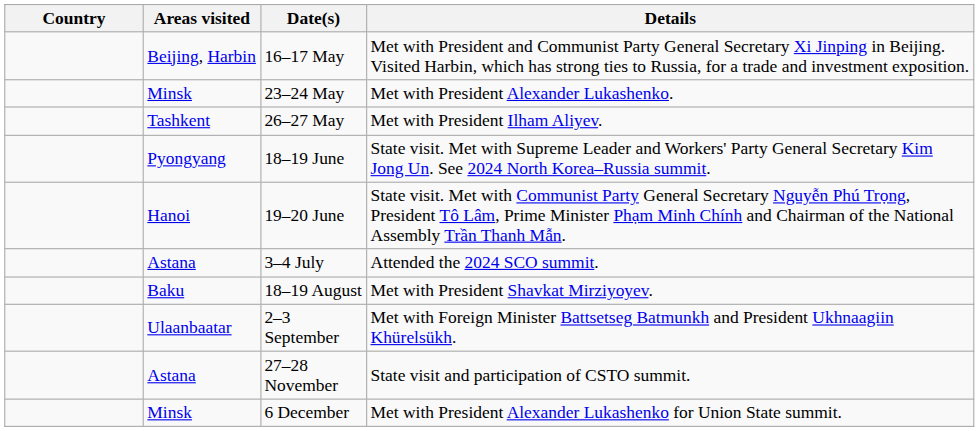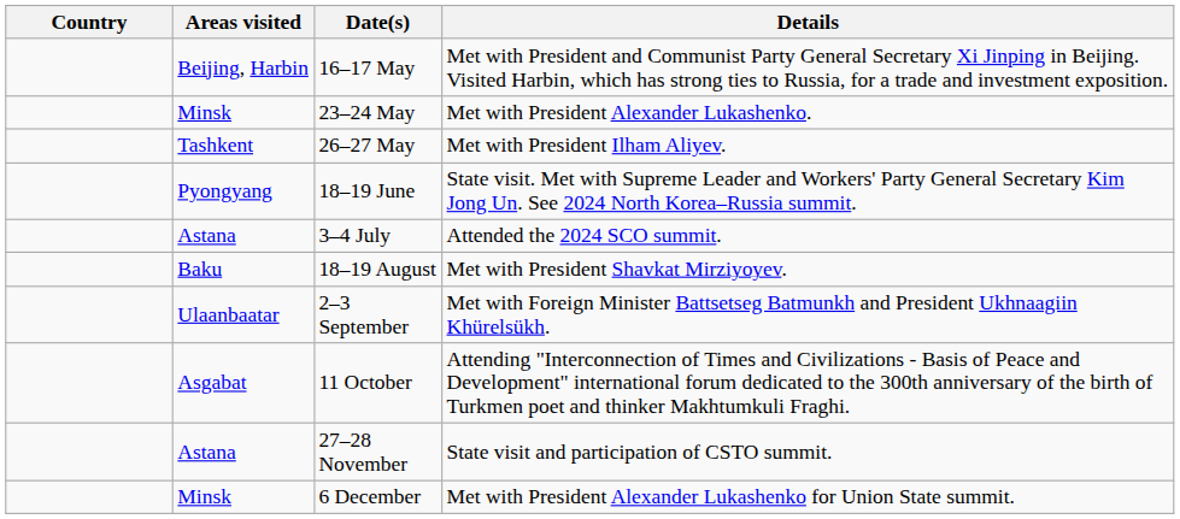- row: Hanoi | 19–20 June | State visit. Met with Communist Party General Secretary Nguyễn Phú Trọng, President Tô Lâm, Prime Minister Phạm Minh Chính and Chairman of the National Assembly Trần Thanh Mẫn.
+ row: Asgabat | 11 October | Attending "Interconnection of Times and Civilizations - Basis of Peace and Development" international forum dedicated to the 300th anniversary of the birth of Turkmen poet and thinker Makhtumkuli Fraghi.
